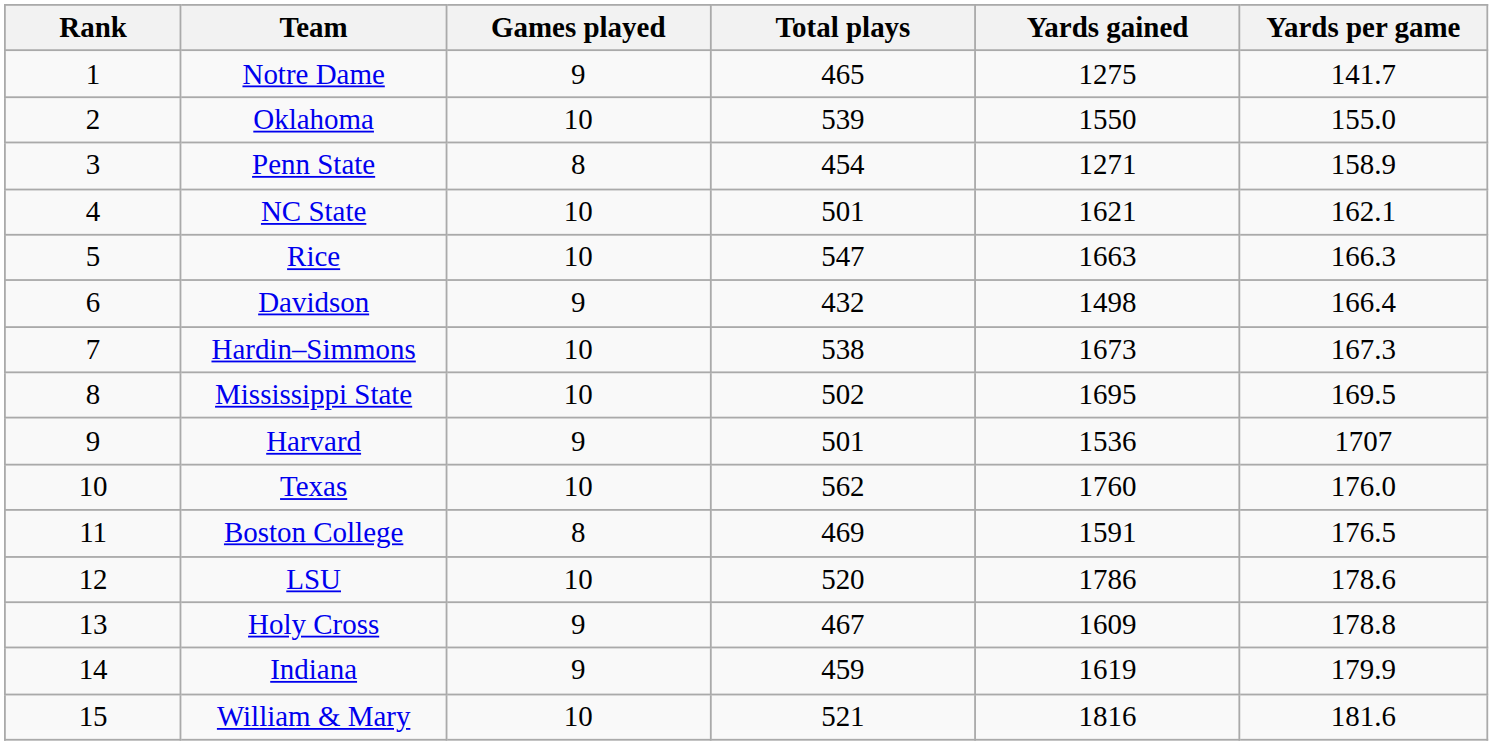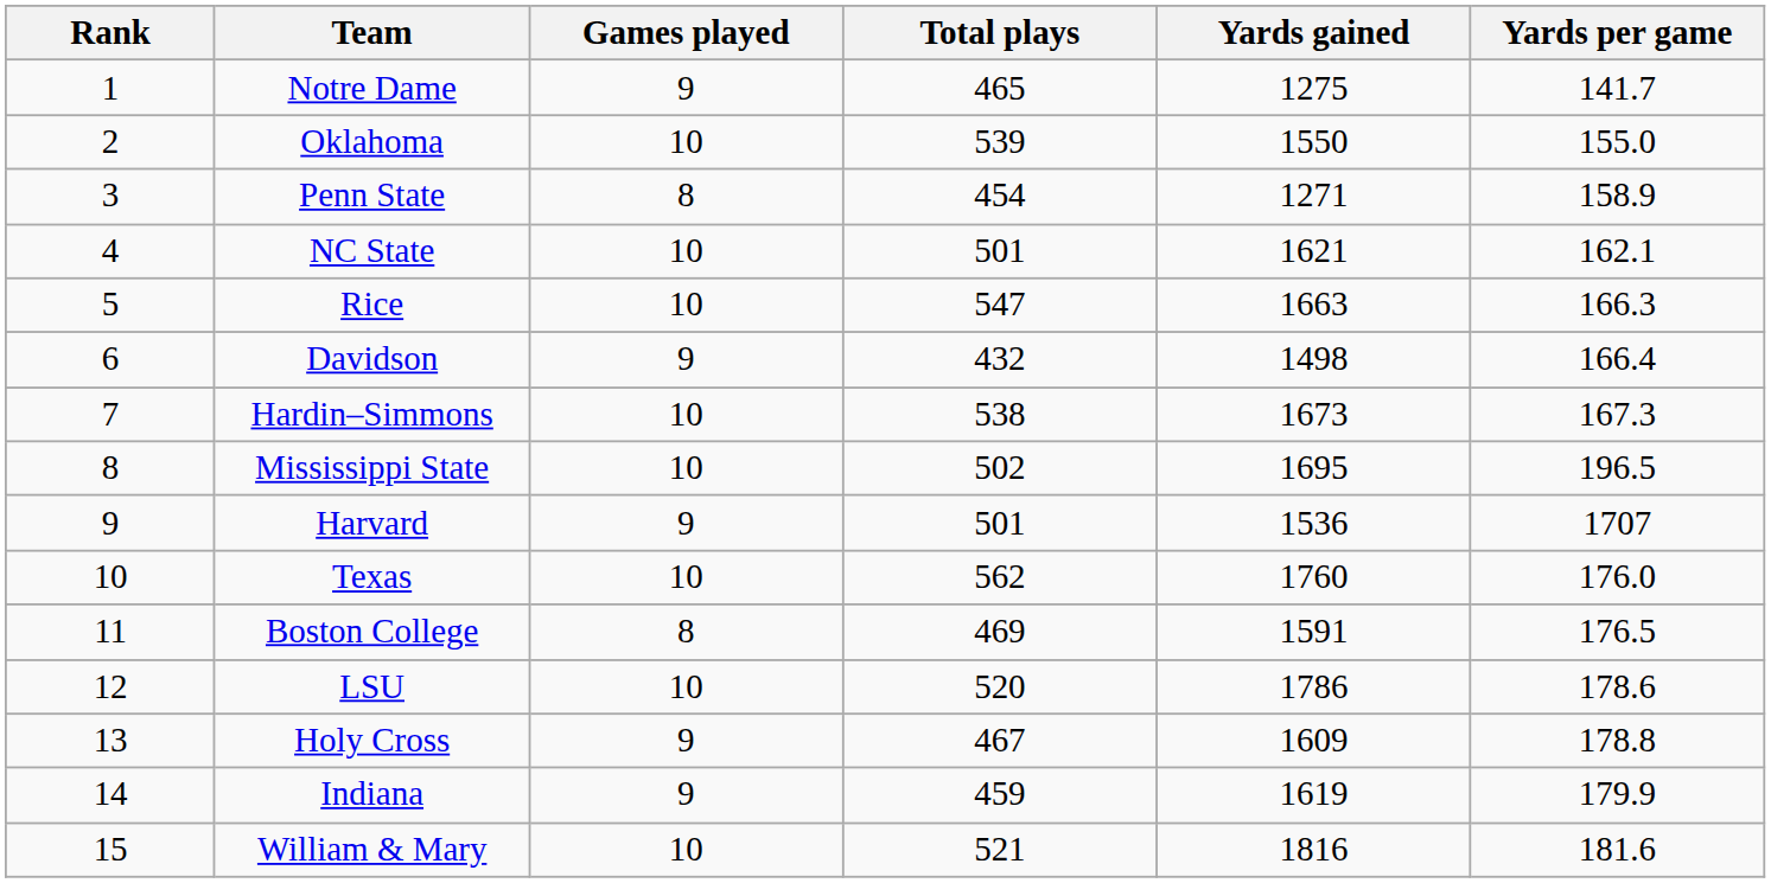Mississippi State | Yards per game: 169.5 -> 196.5
